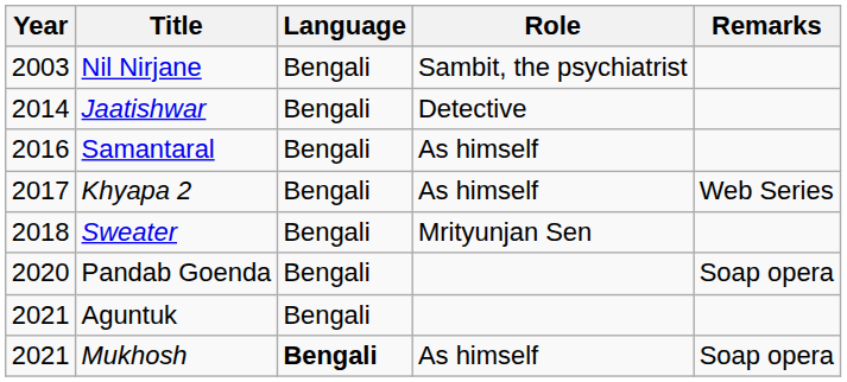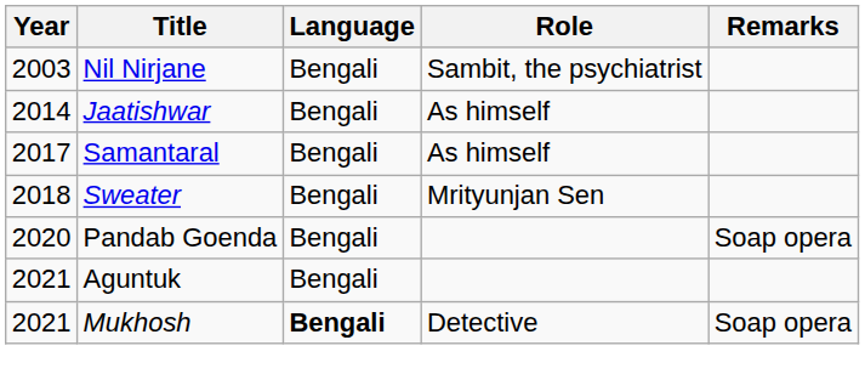Jaatishwar | Role: Detective -> As himself
Samantaral | Year: 2016 -> 2017
- row: 2017 | Khyapa 2 | Bengali | As himself | Web Series
Mukhosh | Role: As himself -> Detective
